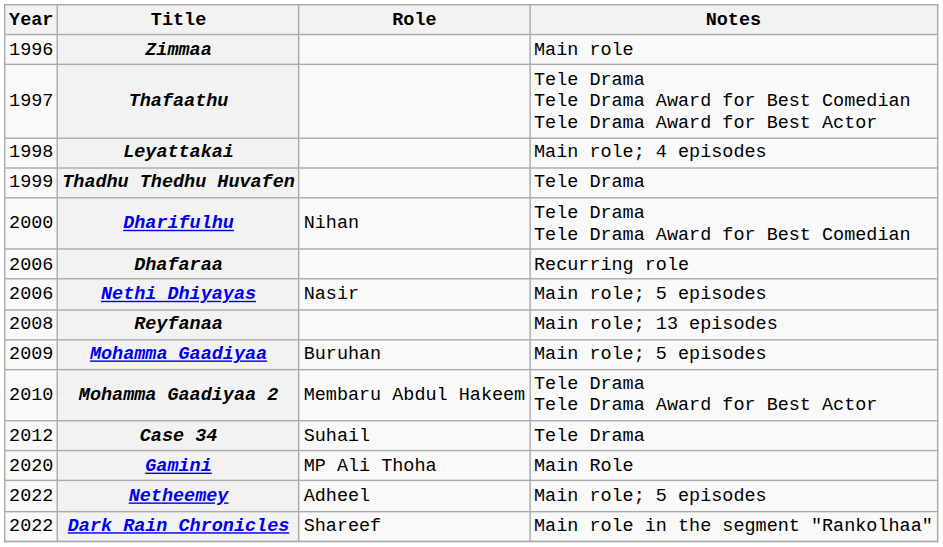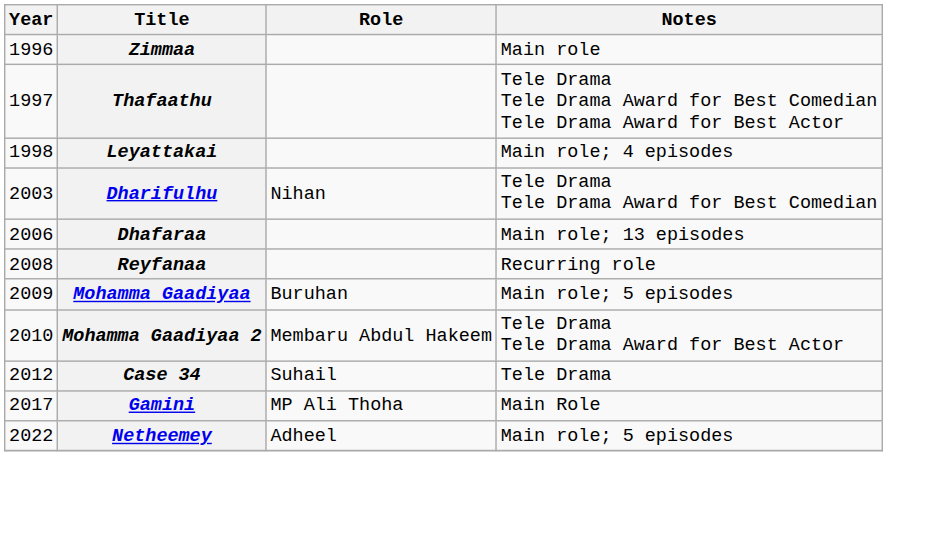- row: 1999 | Thadhu Thedhu Huvafen | Tele Drama
Dharifulhu | Year: 2000 -> 2003
Dhafaraa | Notes: Recurring role -> Main role; 13 episodes
- row: 2006 | Nethi Dhiyayas | Nasir | Main role; 5 episodes
Reyfanaa | Notes: Main role; 13 episodes -> Recurring role
Gamini | Year: 2020 -> 2017
- row: 2022 | Dark Rain Chronicles | Shareef | Main role in the segment "Rankolhaa"
